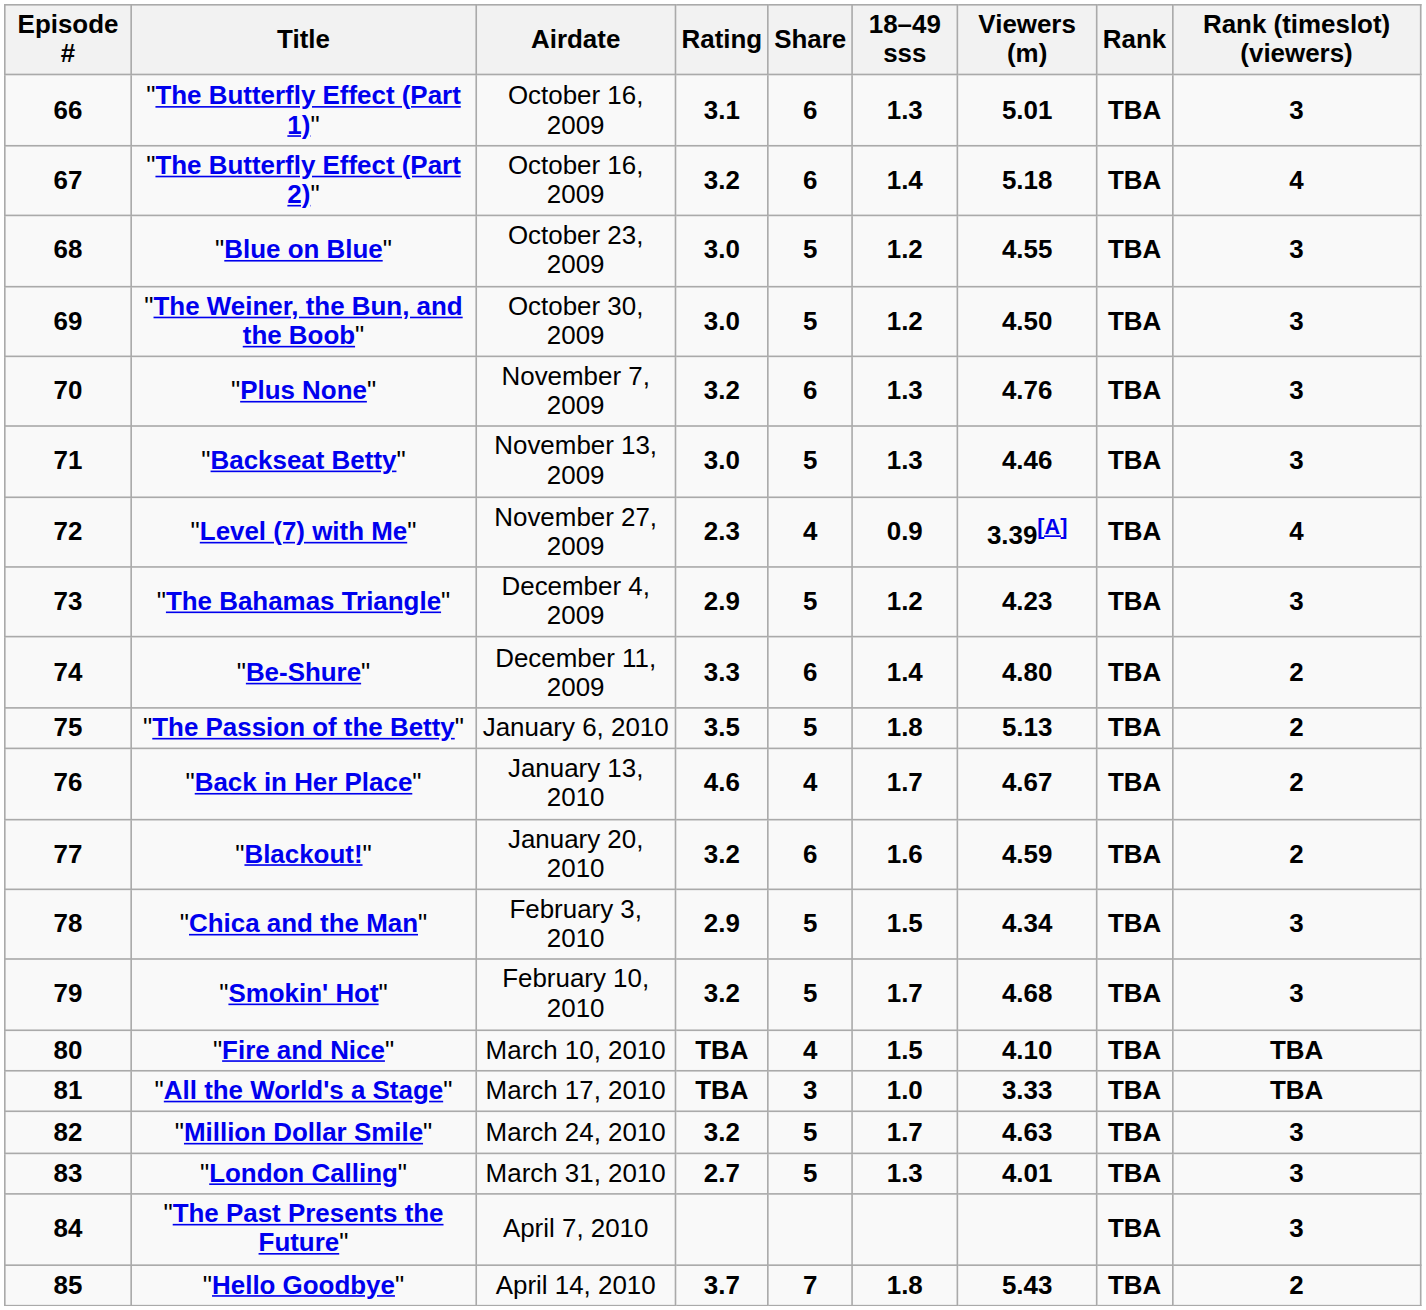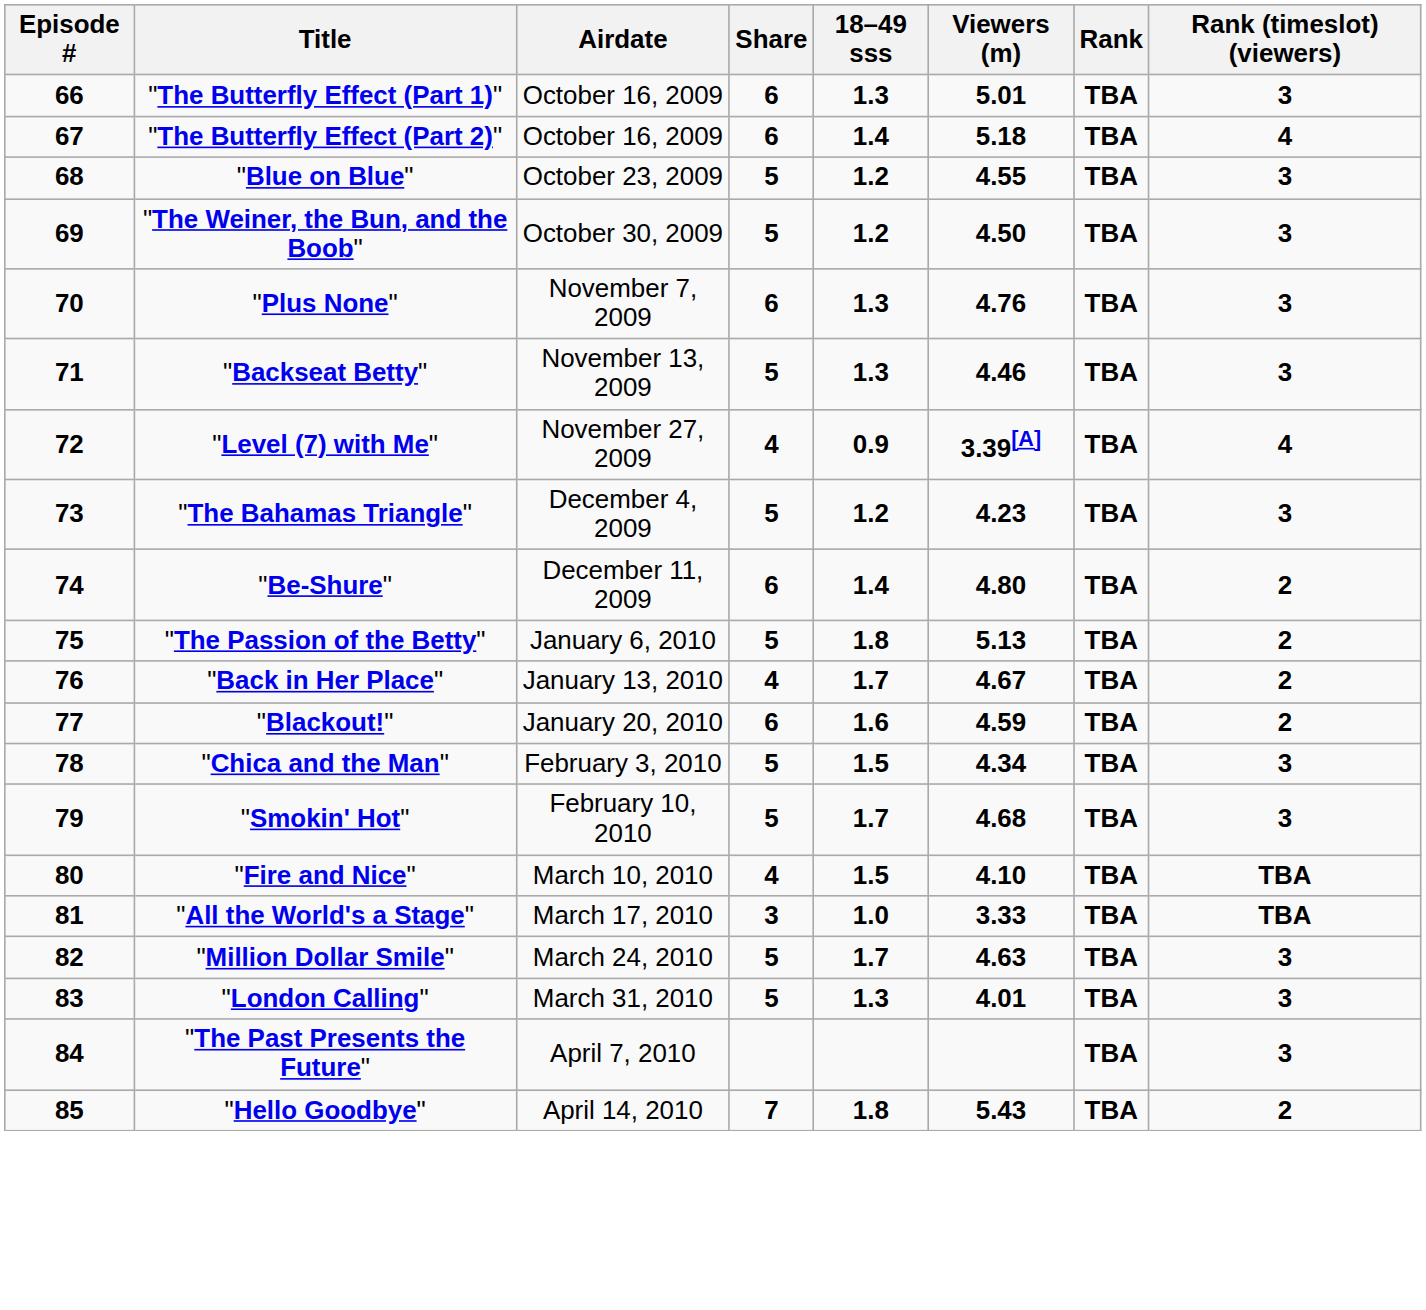- column: Rating | 3.1 | 3.2 | 3.0 | 3.0 | 3.2 | 3.0 | 2.3 | 2.9 | 3.3 | 3.5 | 4.6 | 3.2 | 2.9 | 3.2 | TBA | TBA | 3.2 | 2.7 | 3.7
